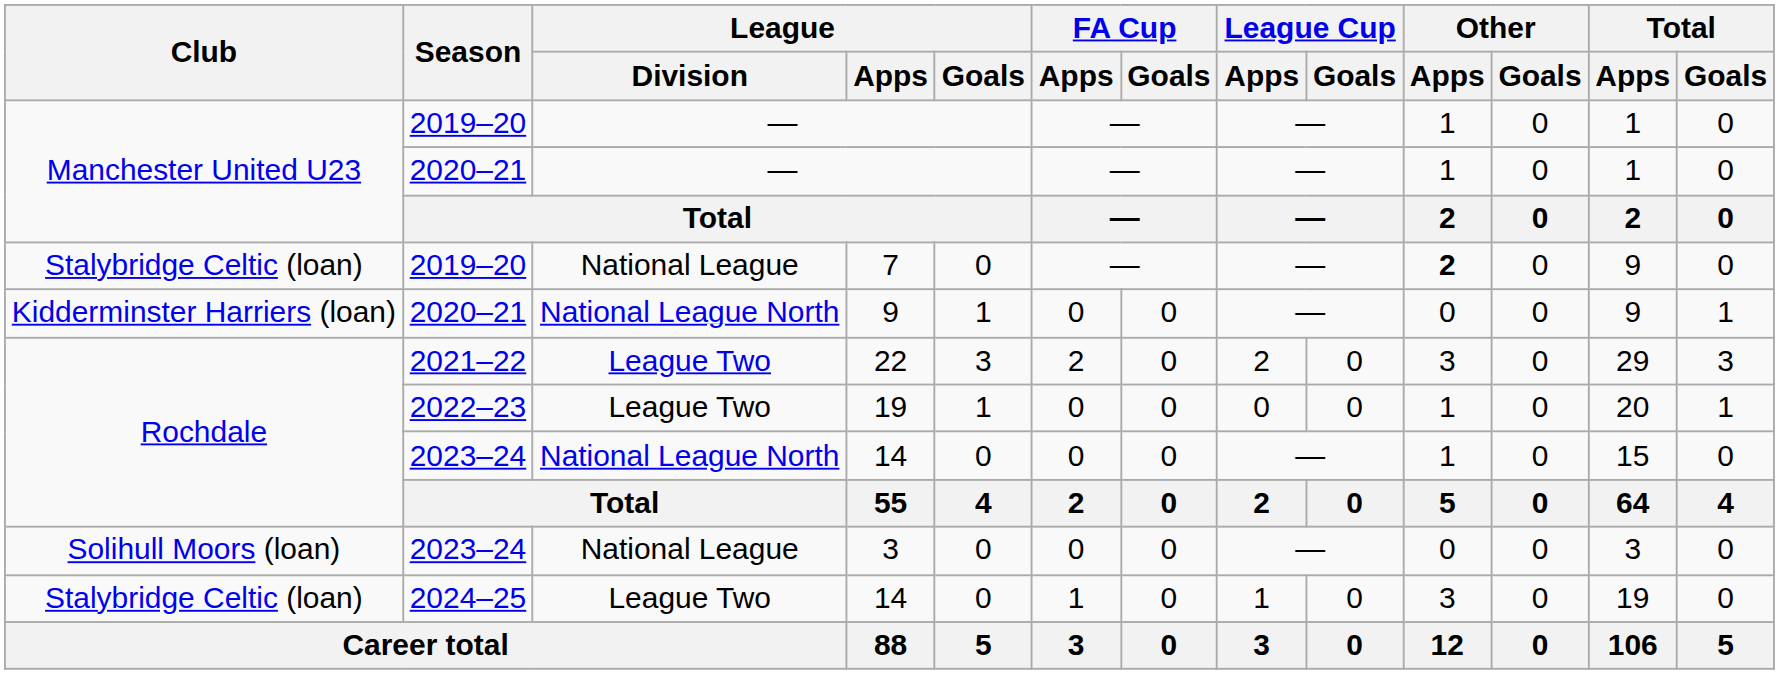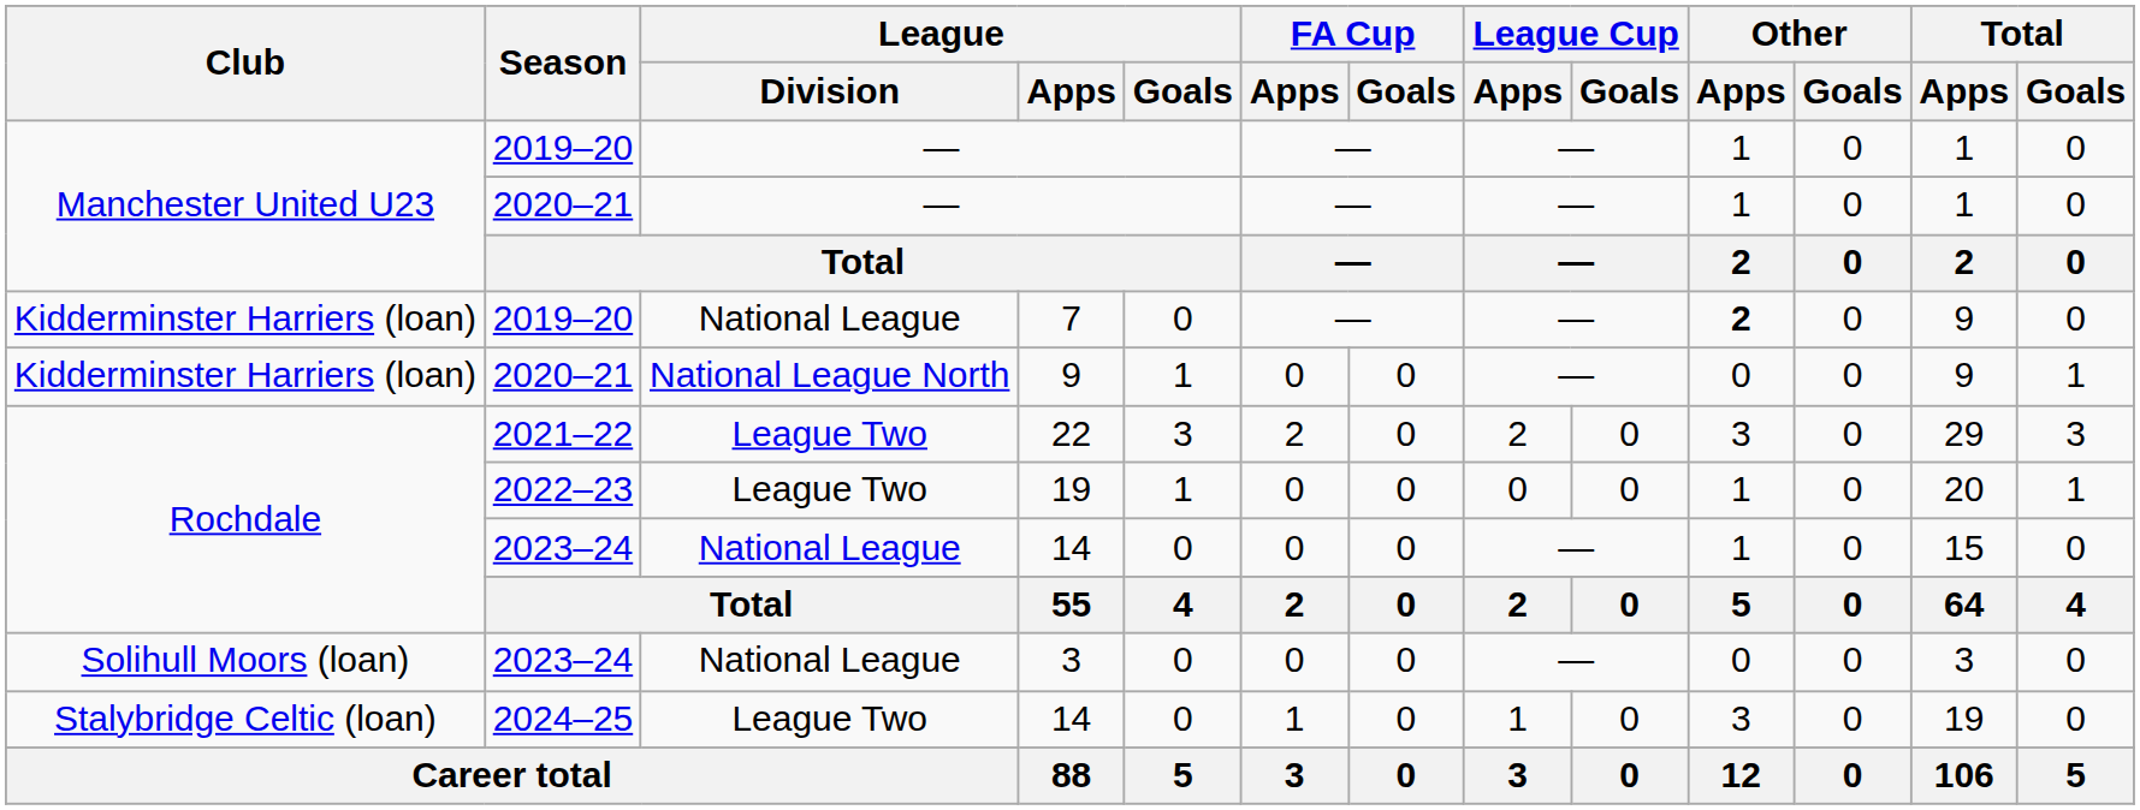7 | Club: Stalybridge Celtic (loan) -> Kidderminster Harriers (loan)
2023–24 / 14 | League / Division: National League North -> National League
